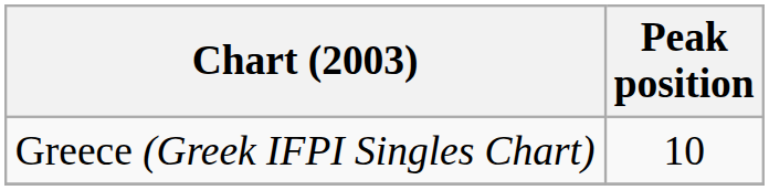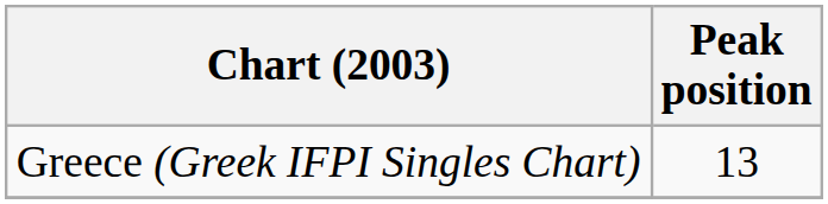Greece (Greek IFPI Singles Chart) | Peak position: 10 -> 13
